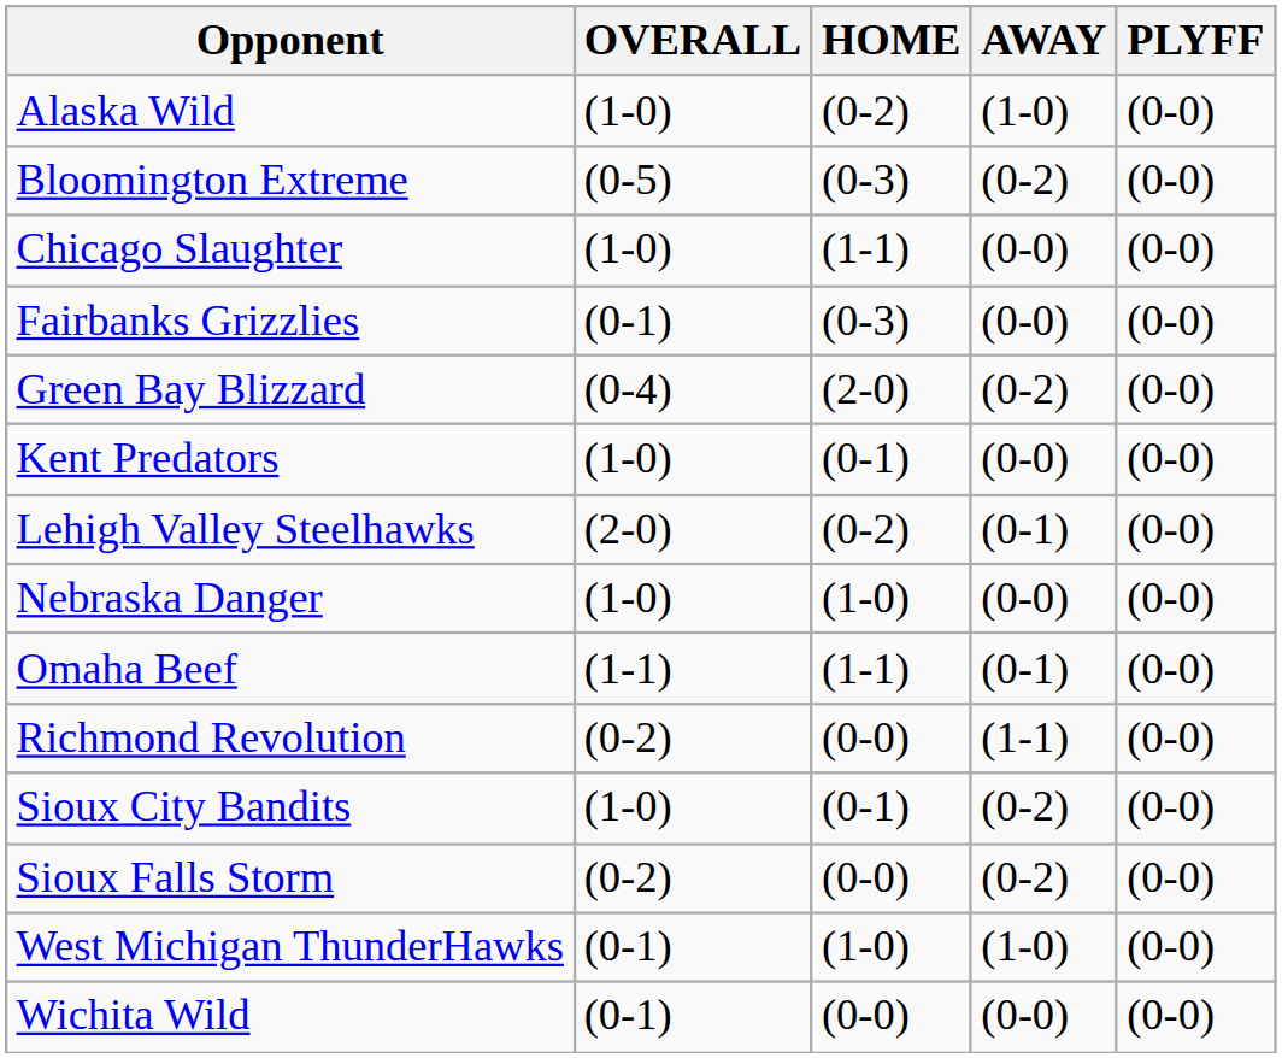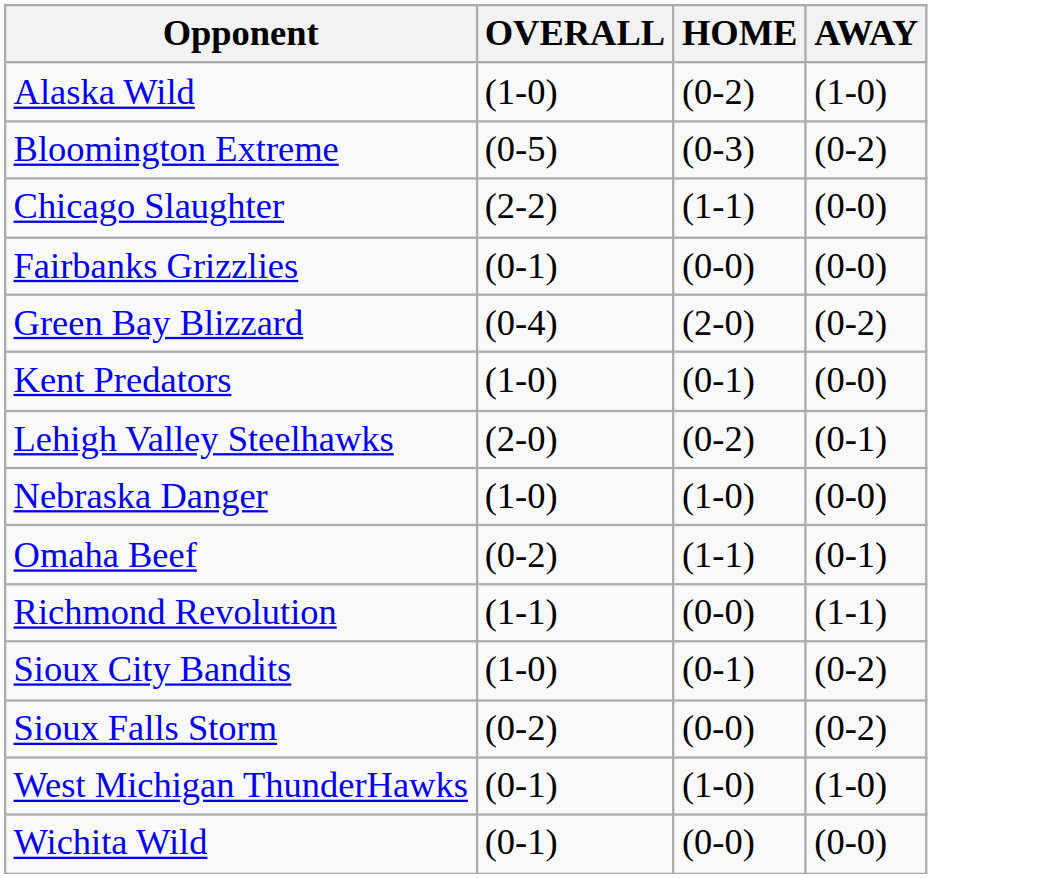- column: PLYFF | (0-0) | (0-0) | (0-0) | (0-0) | (0-0) | (0-0) | (0-0) | (0-0) | (0-0) | (0-0) | (0-0) | (0-0) | (0-0) | (0-0)
Chicago Slaughter | OVERALL: (1-0) -> (2-2)
Fairbanks Grizzlies | HOME: (0-3) -> (0-0)
Omaha Beef | OVERALL: (1-1) -> (0-2)
Richmond Revolution | OVERALL: (0-2) -> (1-1)
